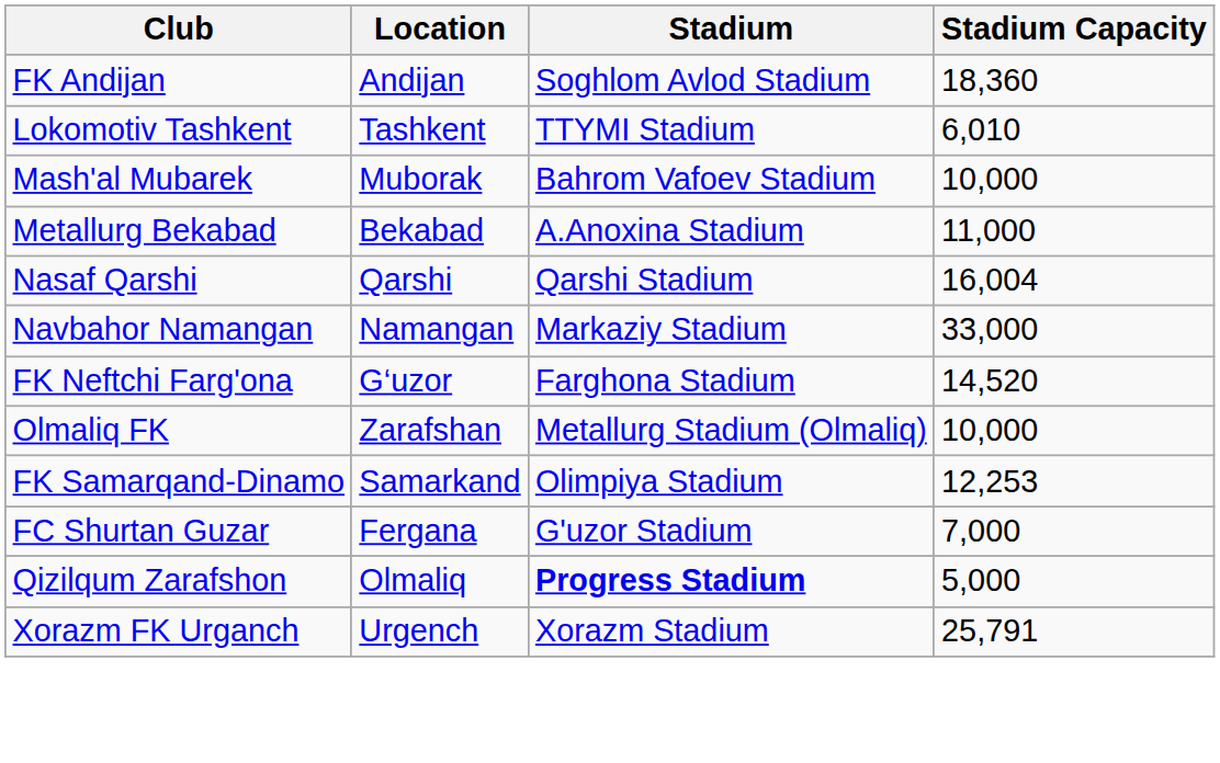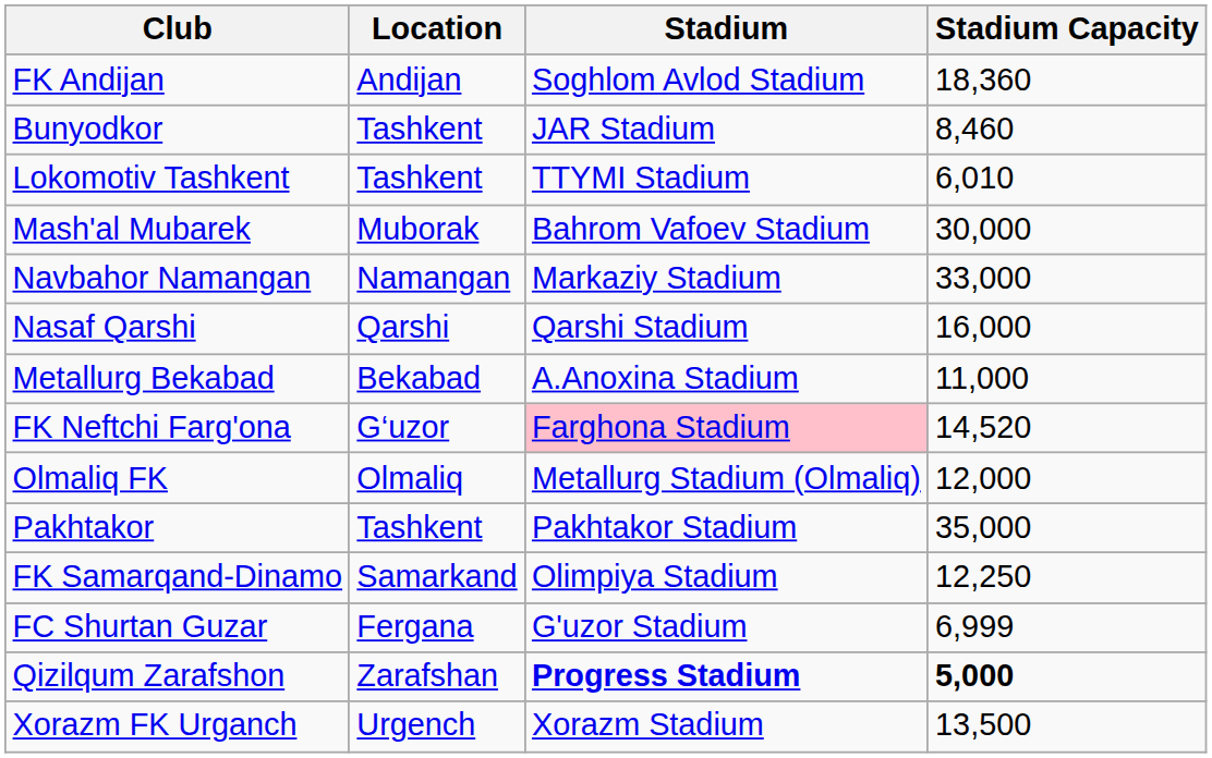+ row: Bunyodkor | Tashkent | JAR Stadium | 8,460
Mash'al Mubarek | Stadium Capacity: 10,000 -> 30,000
rows swapped: Metallurg Bekabad <-> Navbahor Namangan
Nasaf Qarshi | Stadium Capacity: 16,004 -> 16,000
FK Neftchi Farg'ona | Stadium: no background -> pink background
Olmaliq FK | Location: Zarafshan -> Olmaliq
Olmaliq FK | Stadium Capacity: 10,000 -> 12,000
+ row: Pakhtakor | Tashkent | Pakhtakor Stadium | 35,000
FK Samarqand-Dinamo | Stadium Capacity: 12,253 -> 12,250
FC Shurtan Guzar | Stadium Capacity: 7,000 -> 6,999
Qizilqum Zarafshon | Location: Olmaliq -> Zarafshan
Qizilqum Zarafshon | Stadium Capacity: normal -> bold
Xorazm FK Urganch | Stadium Capacity: 25,791 -> 13,500
